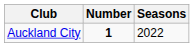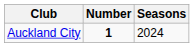Auckland City | Seasons: 2022 -> 2024
